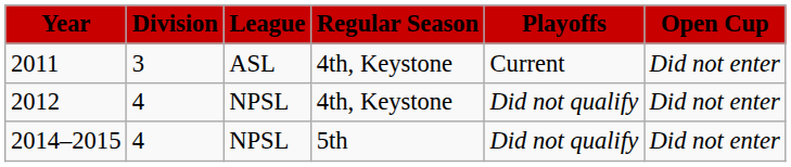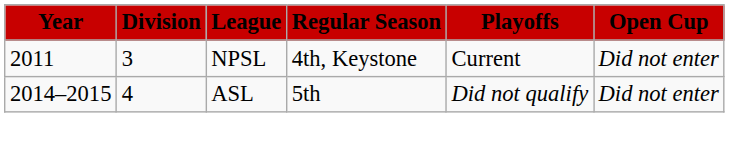2011 | League: ASL -> NPSL
- row: 2012 | 4 | NPSL | 4th, Keystone | Did not qualify | Did not enter
2014–2015 | League: NPSL -> ASL
